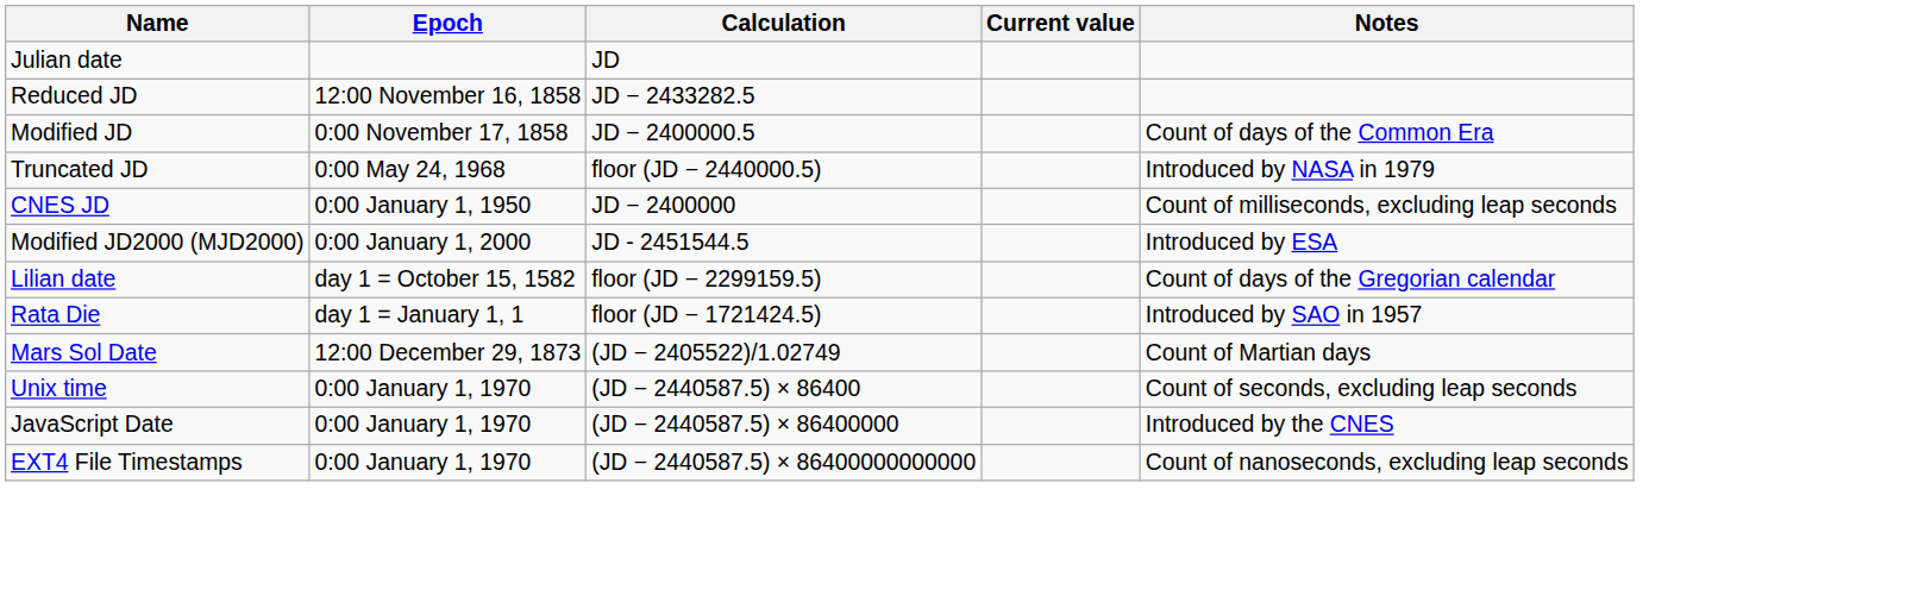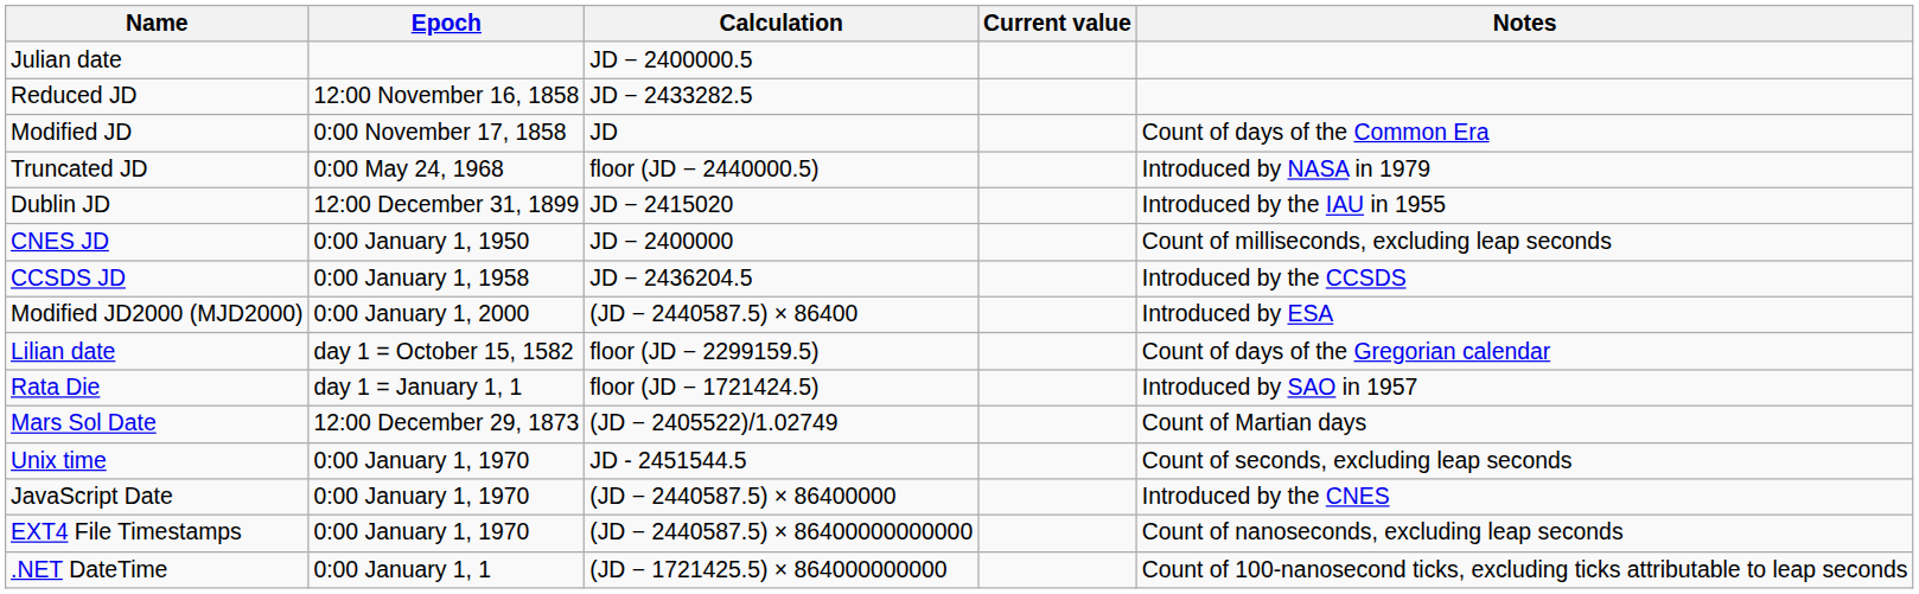Julian date | Calculation: JD -> JD − 2400000.5
Modified JD | Calculation: JD − 2400000.5 -> JD
+ row: Dublin JD | 12:00 December 31, 1899 | JD − 2415020 | Introduced by the IAU in 1955
+ row: CCSDS JD | 0:00 January 1, 1958 | JD − 2436204.5 | Introduced by the CCSDS
Modified JD2000 (MJD2000) | Calculation: JD - 2451544.5 -> (JD − 2440587.5) × 86400
Unix time | Calculation: (JD − 2440587.5) × 86400 -> JD - 2451544.5
+ row: .NET DateTime | 0:00 January 1, 1 | (JD − 1721425.5) × 864000000000 | Count of 100-nanosecond ticks, excluding ticks attributable to leap seconds
